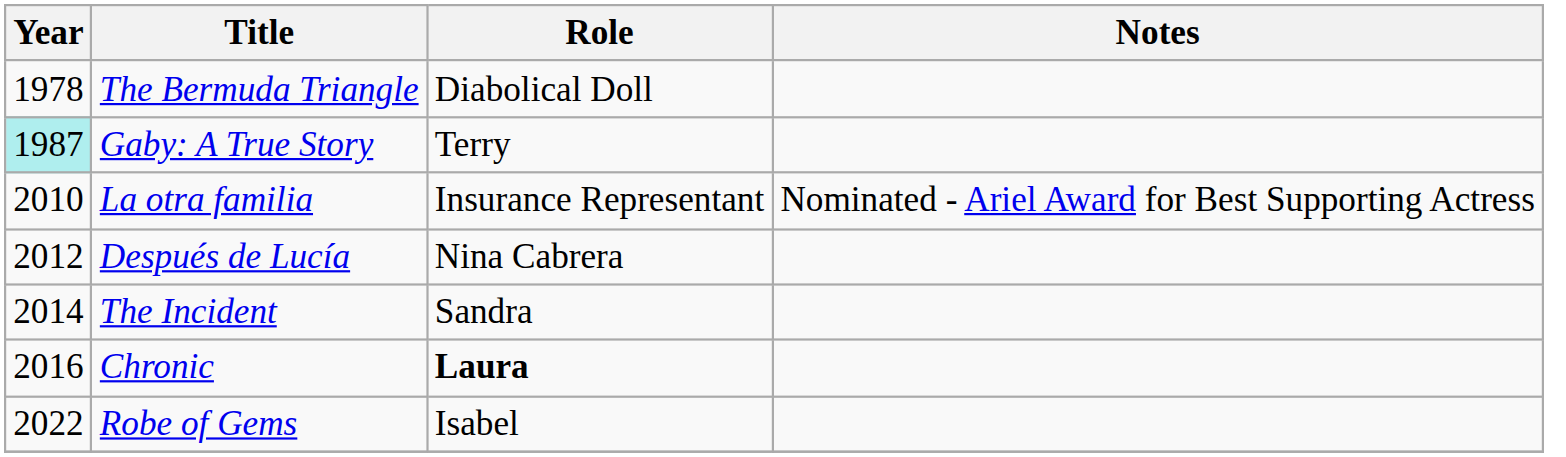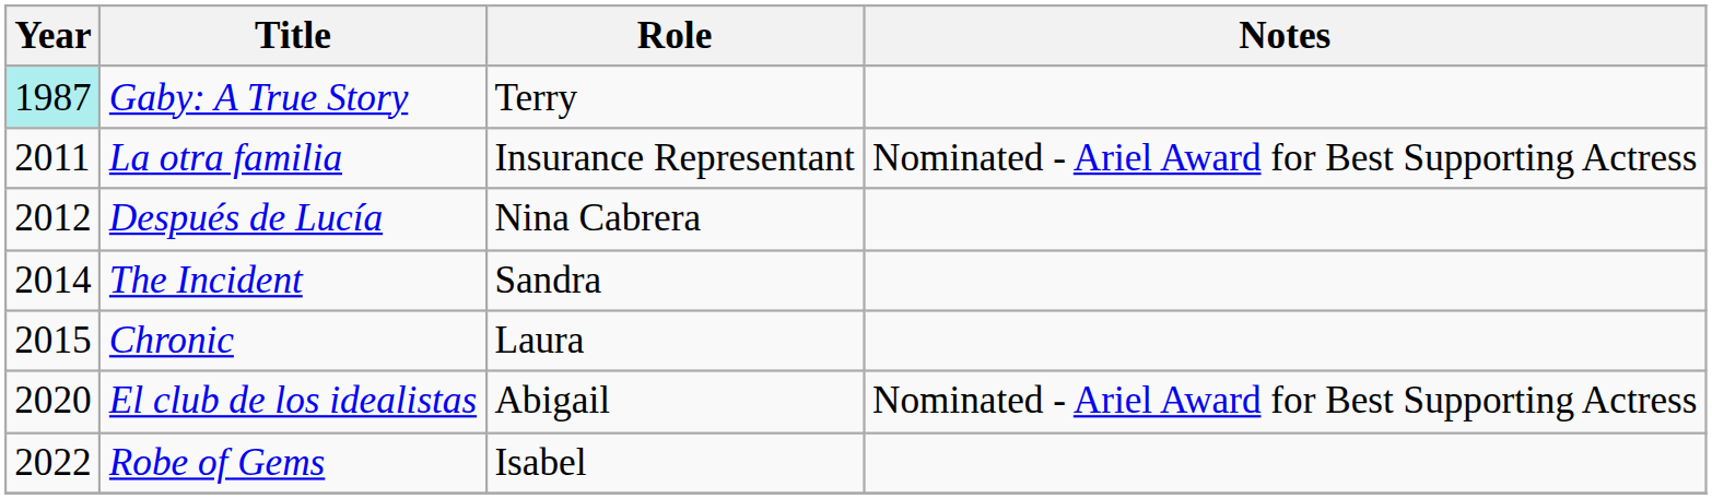- row: 1978 | The Bermuda Triangle | Diabolical Doll
La otra familia | Year: 2010 -> 2011
Chronic | Year: 2016 -> 2015
Chronic | Role: bold -> normal
+ row: 2020 | El club de los idealistas | Abigail | Nominated - Ariel Award for Best Supporting Actress
